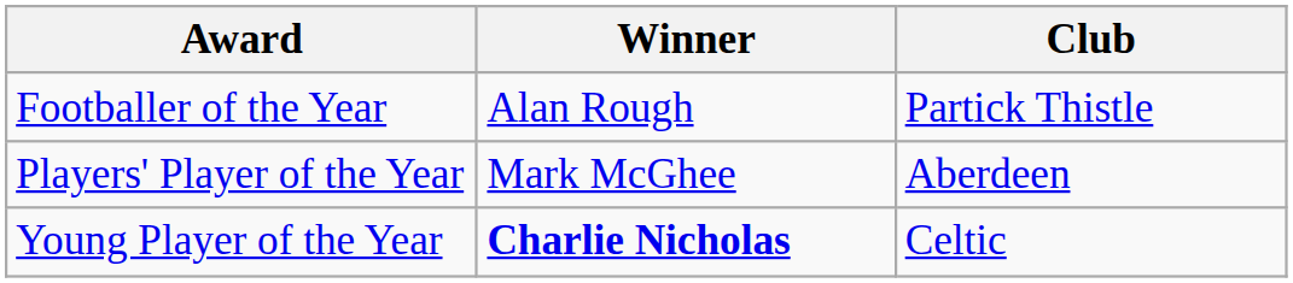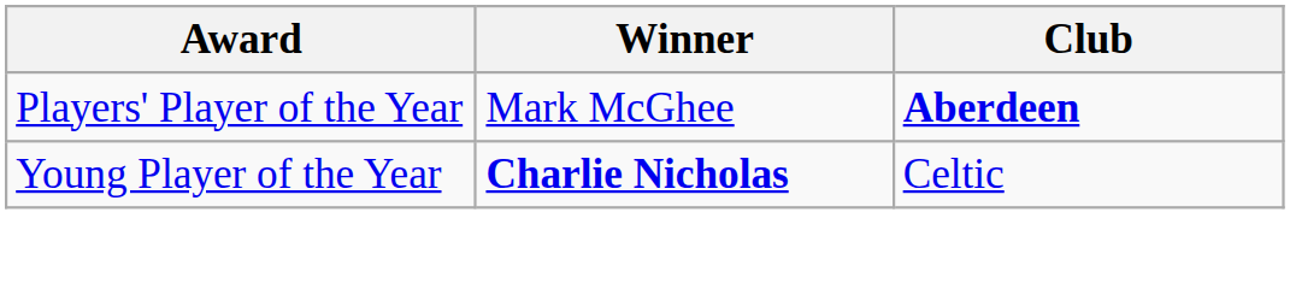- row: Footballer of the Year | Alan Rough | Partick Thistle
Players' Player of the Year | Club: normal -> bold
